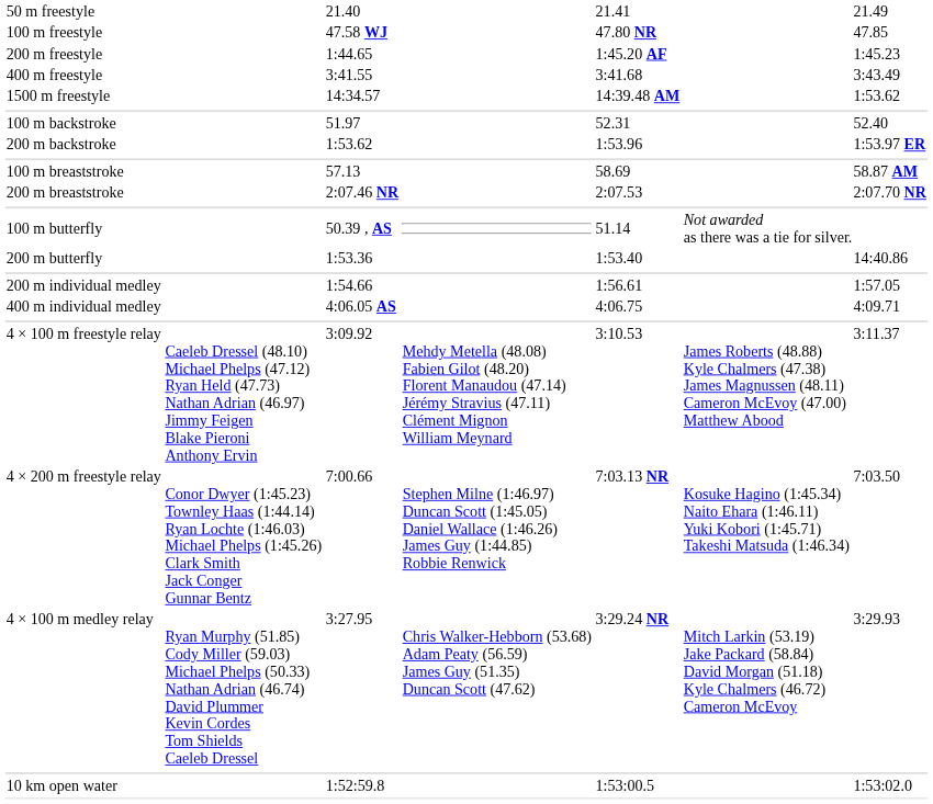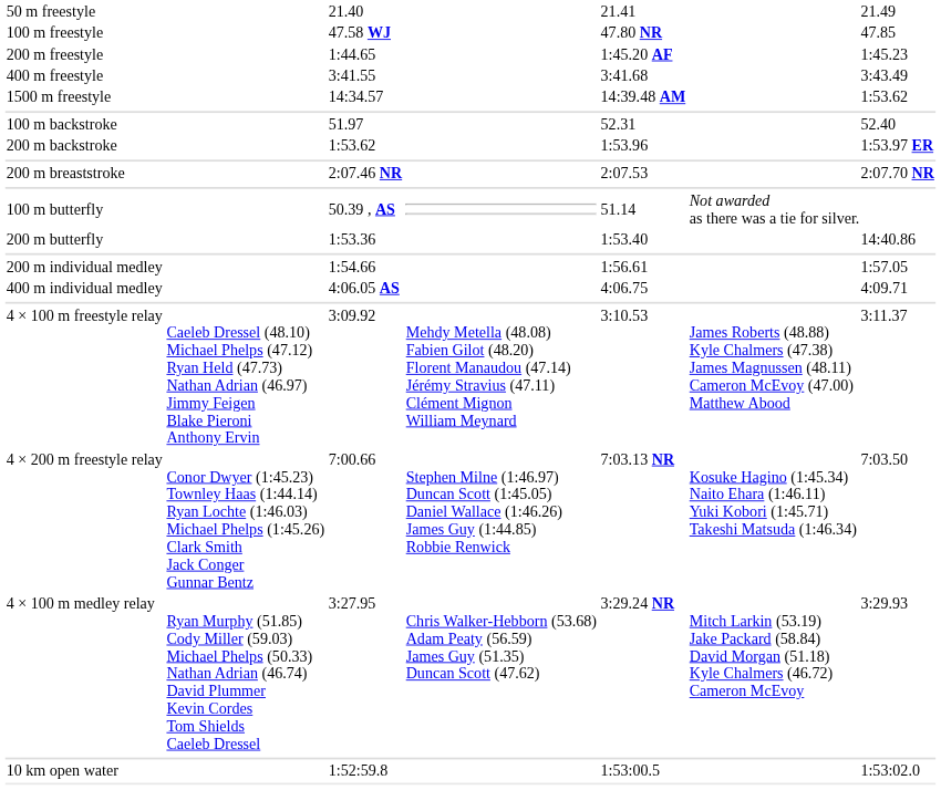- row: 100 m breaststroke | 57.13 | 58.69 | 58.87 AM
